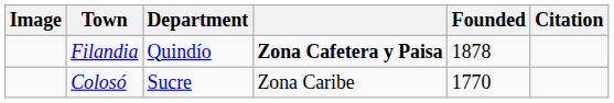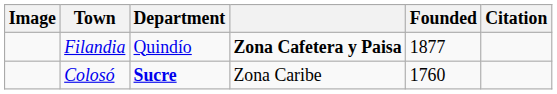Filandia | Founded: 1878 -> 1877
Colosó | Department: normal -> bold
Colosó | Founded: 1770 -> 1760
